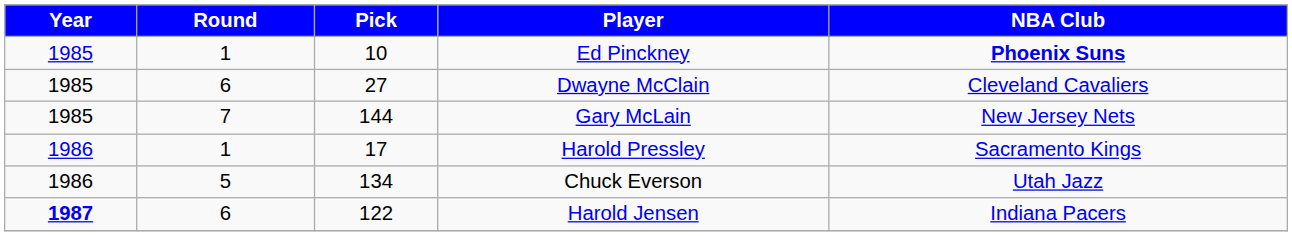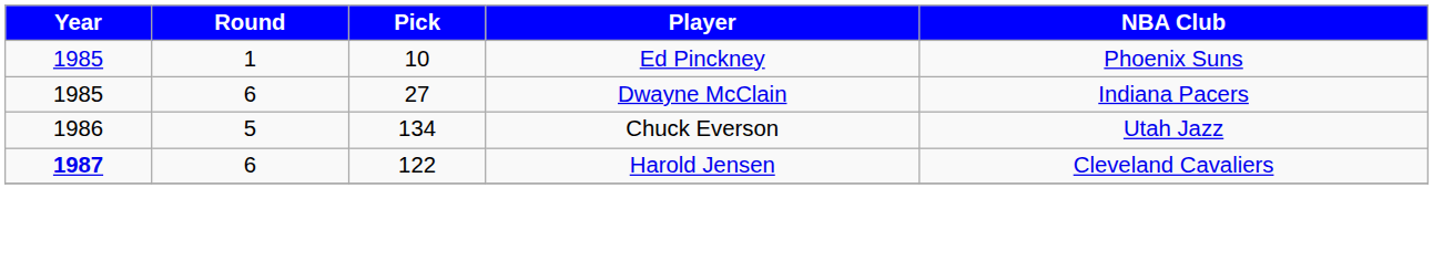Ed Pinckney | NBA Club: bold -> normal
Dwayne McClain | NBA Club: Cleveland Cavaliers -> Indiana Pacers
- row: 1985 | 7 | 144 | Gary McLain | New Jersey Nets
- row: 1986 | 1 | 17 | Harold Pressley | Sacramento Kings
Harold Jensen | NBA Club: Indiana Pacers -> Cleveland Cavaliers
